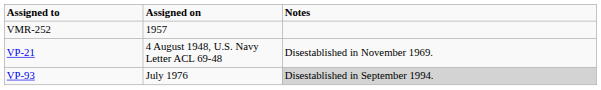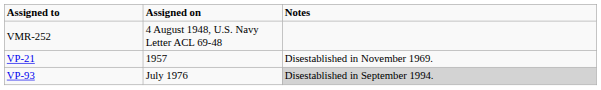VMR-252 | Assigned on: 1957 -> 4 August 1948, U.S. Navy Letter ACL 69-48
VP-21 | Assigned on: 4 August 1948, U.S. Navy Letter ACL 69-48 -> 1957
